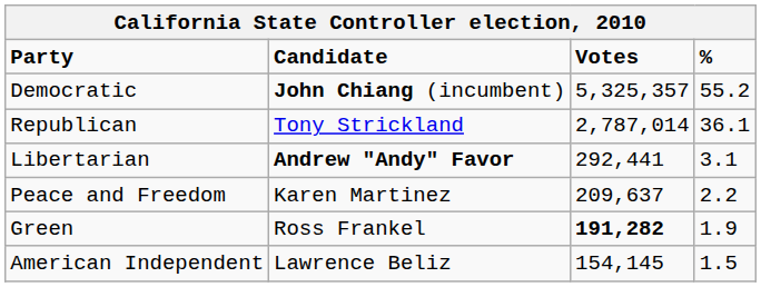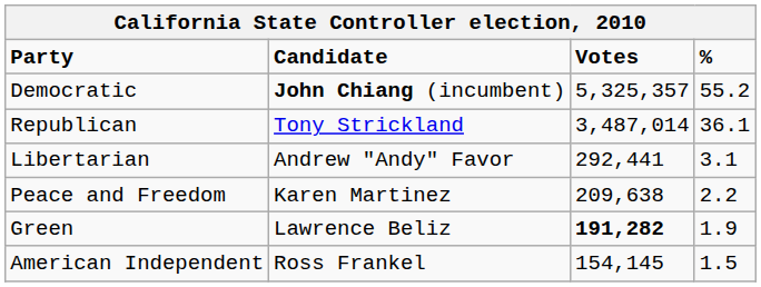Republican | Votes: 2,787,014 -> 3,487,014
Libertarian | Candidate: bold -> normal
Peace and Freedom | Votes: 209,637 -> 209,638
Green | Candidate: Ross Frankel -> Lawrence Beliz
American Independent | Candidate: Lawrence Beliz -> Ross Frankel
